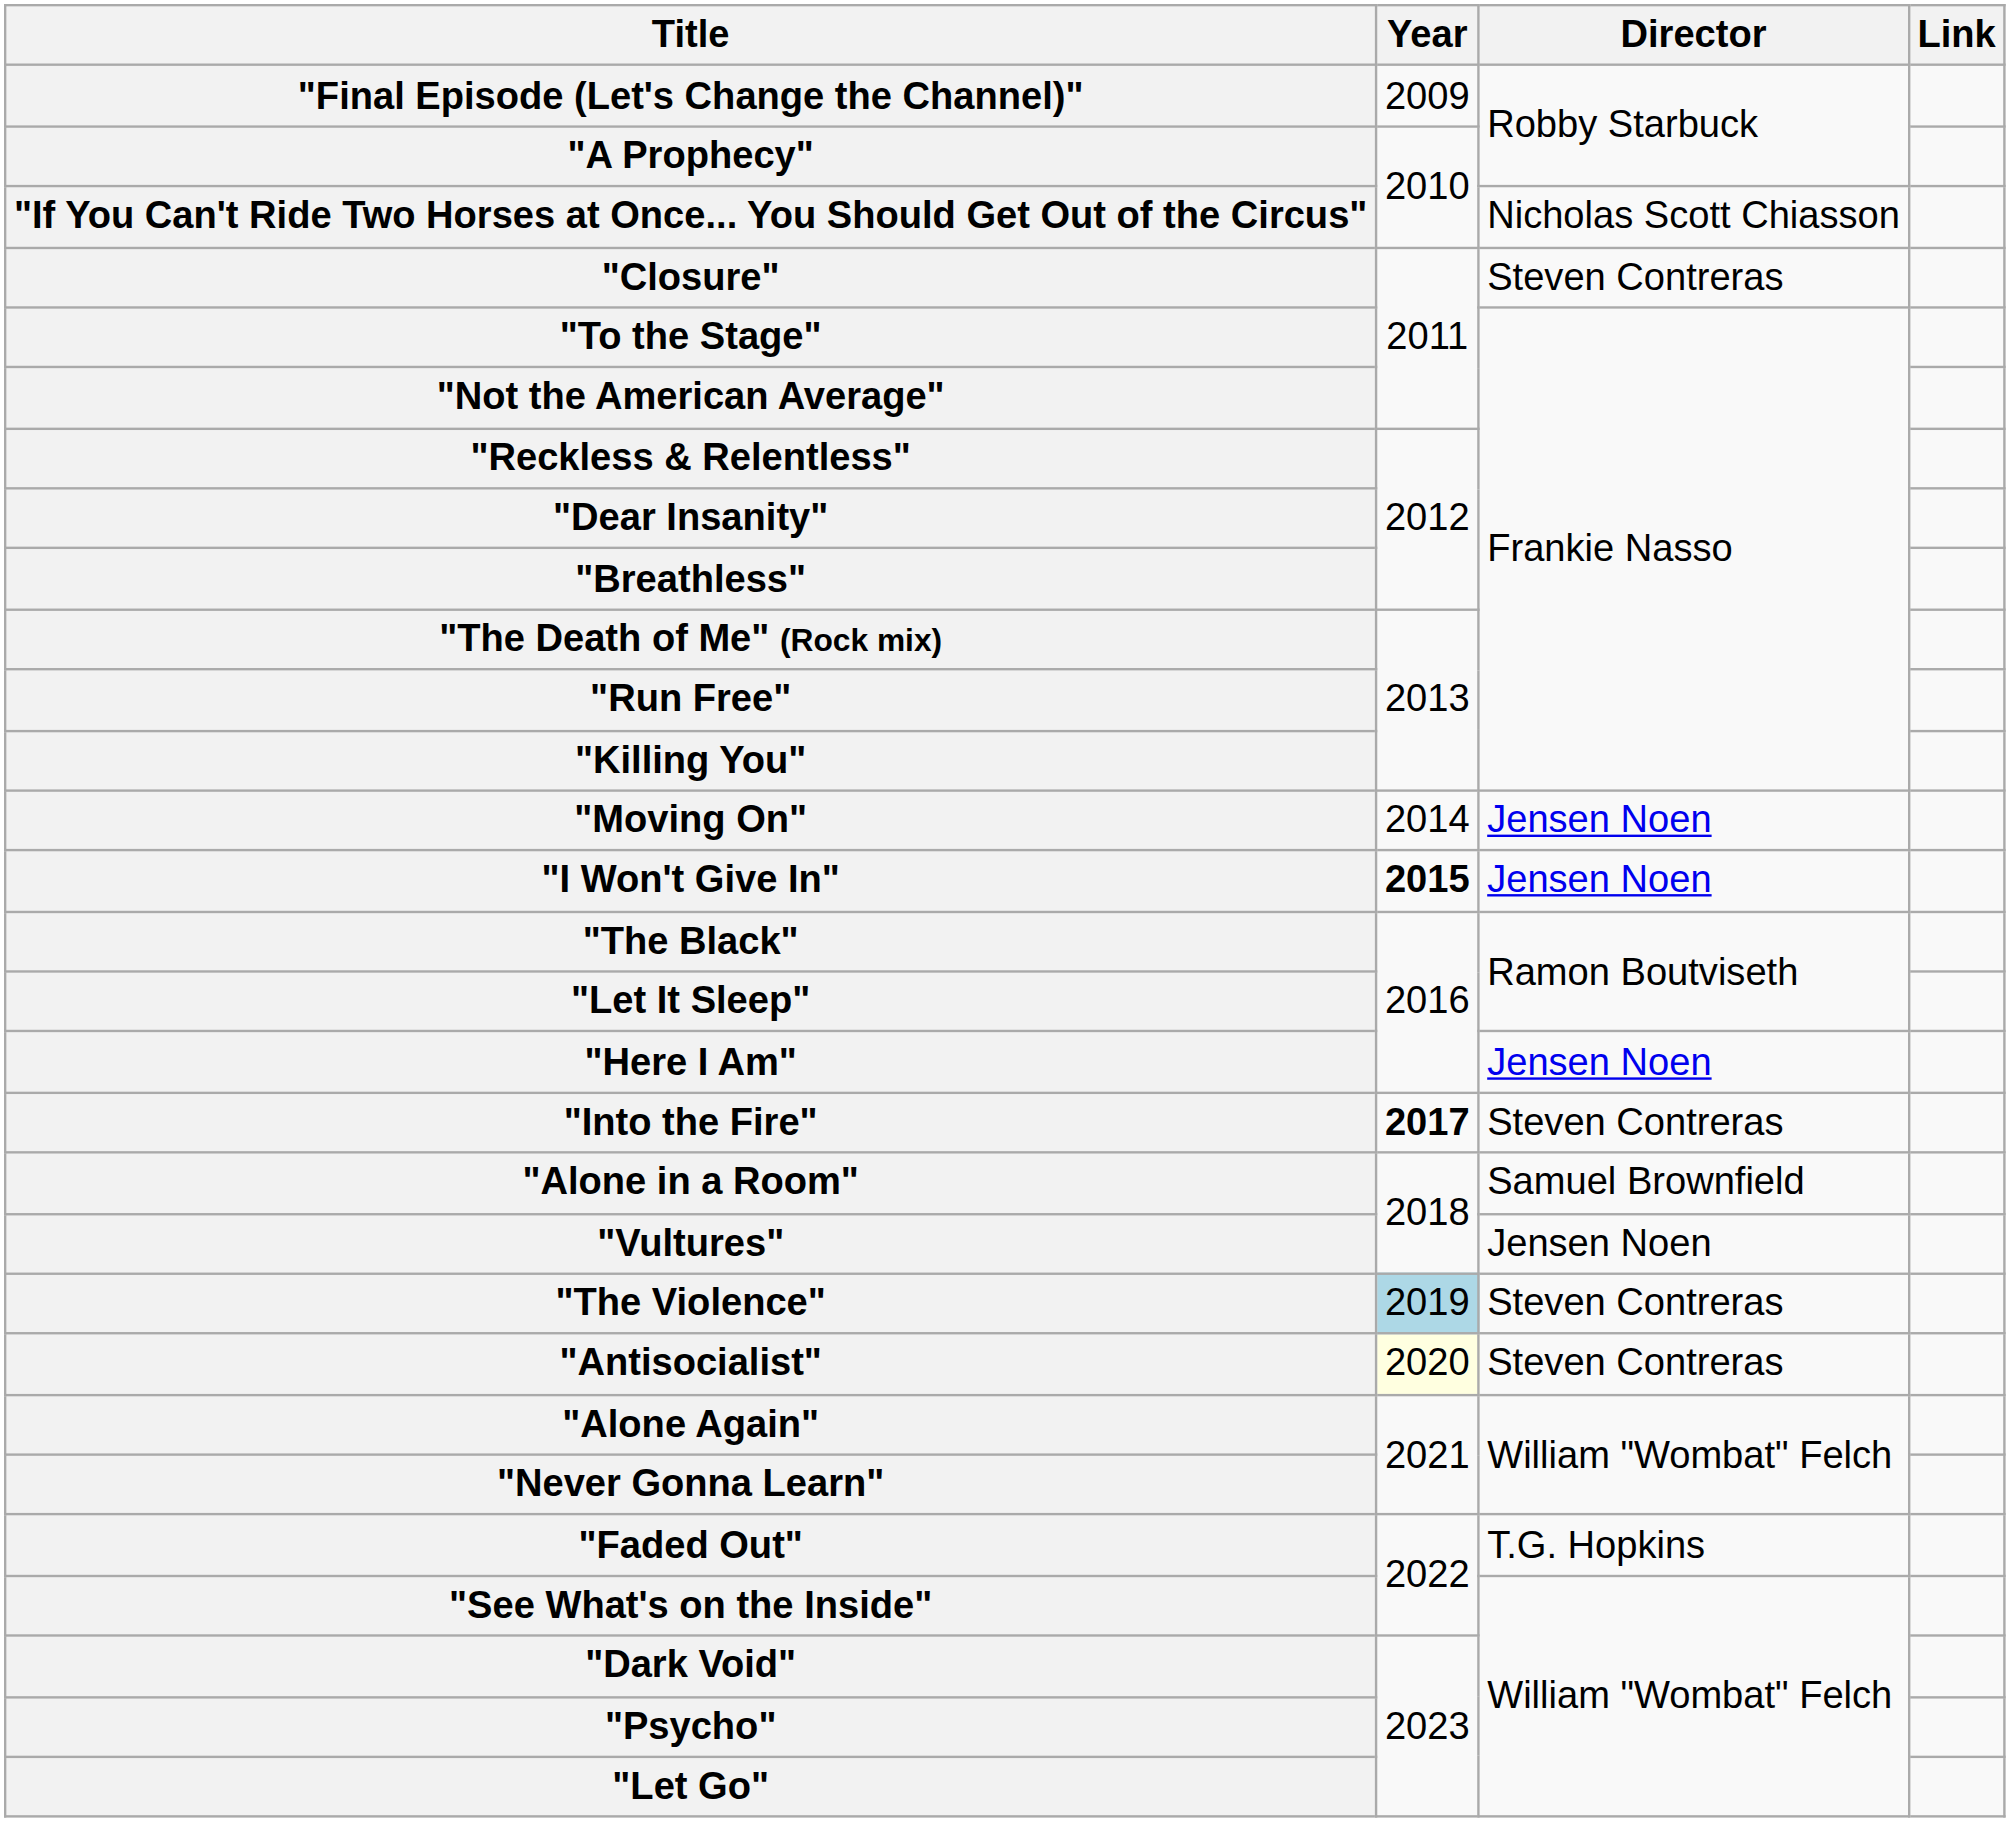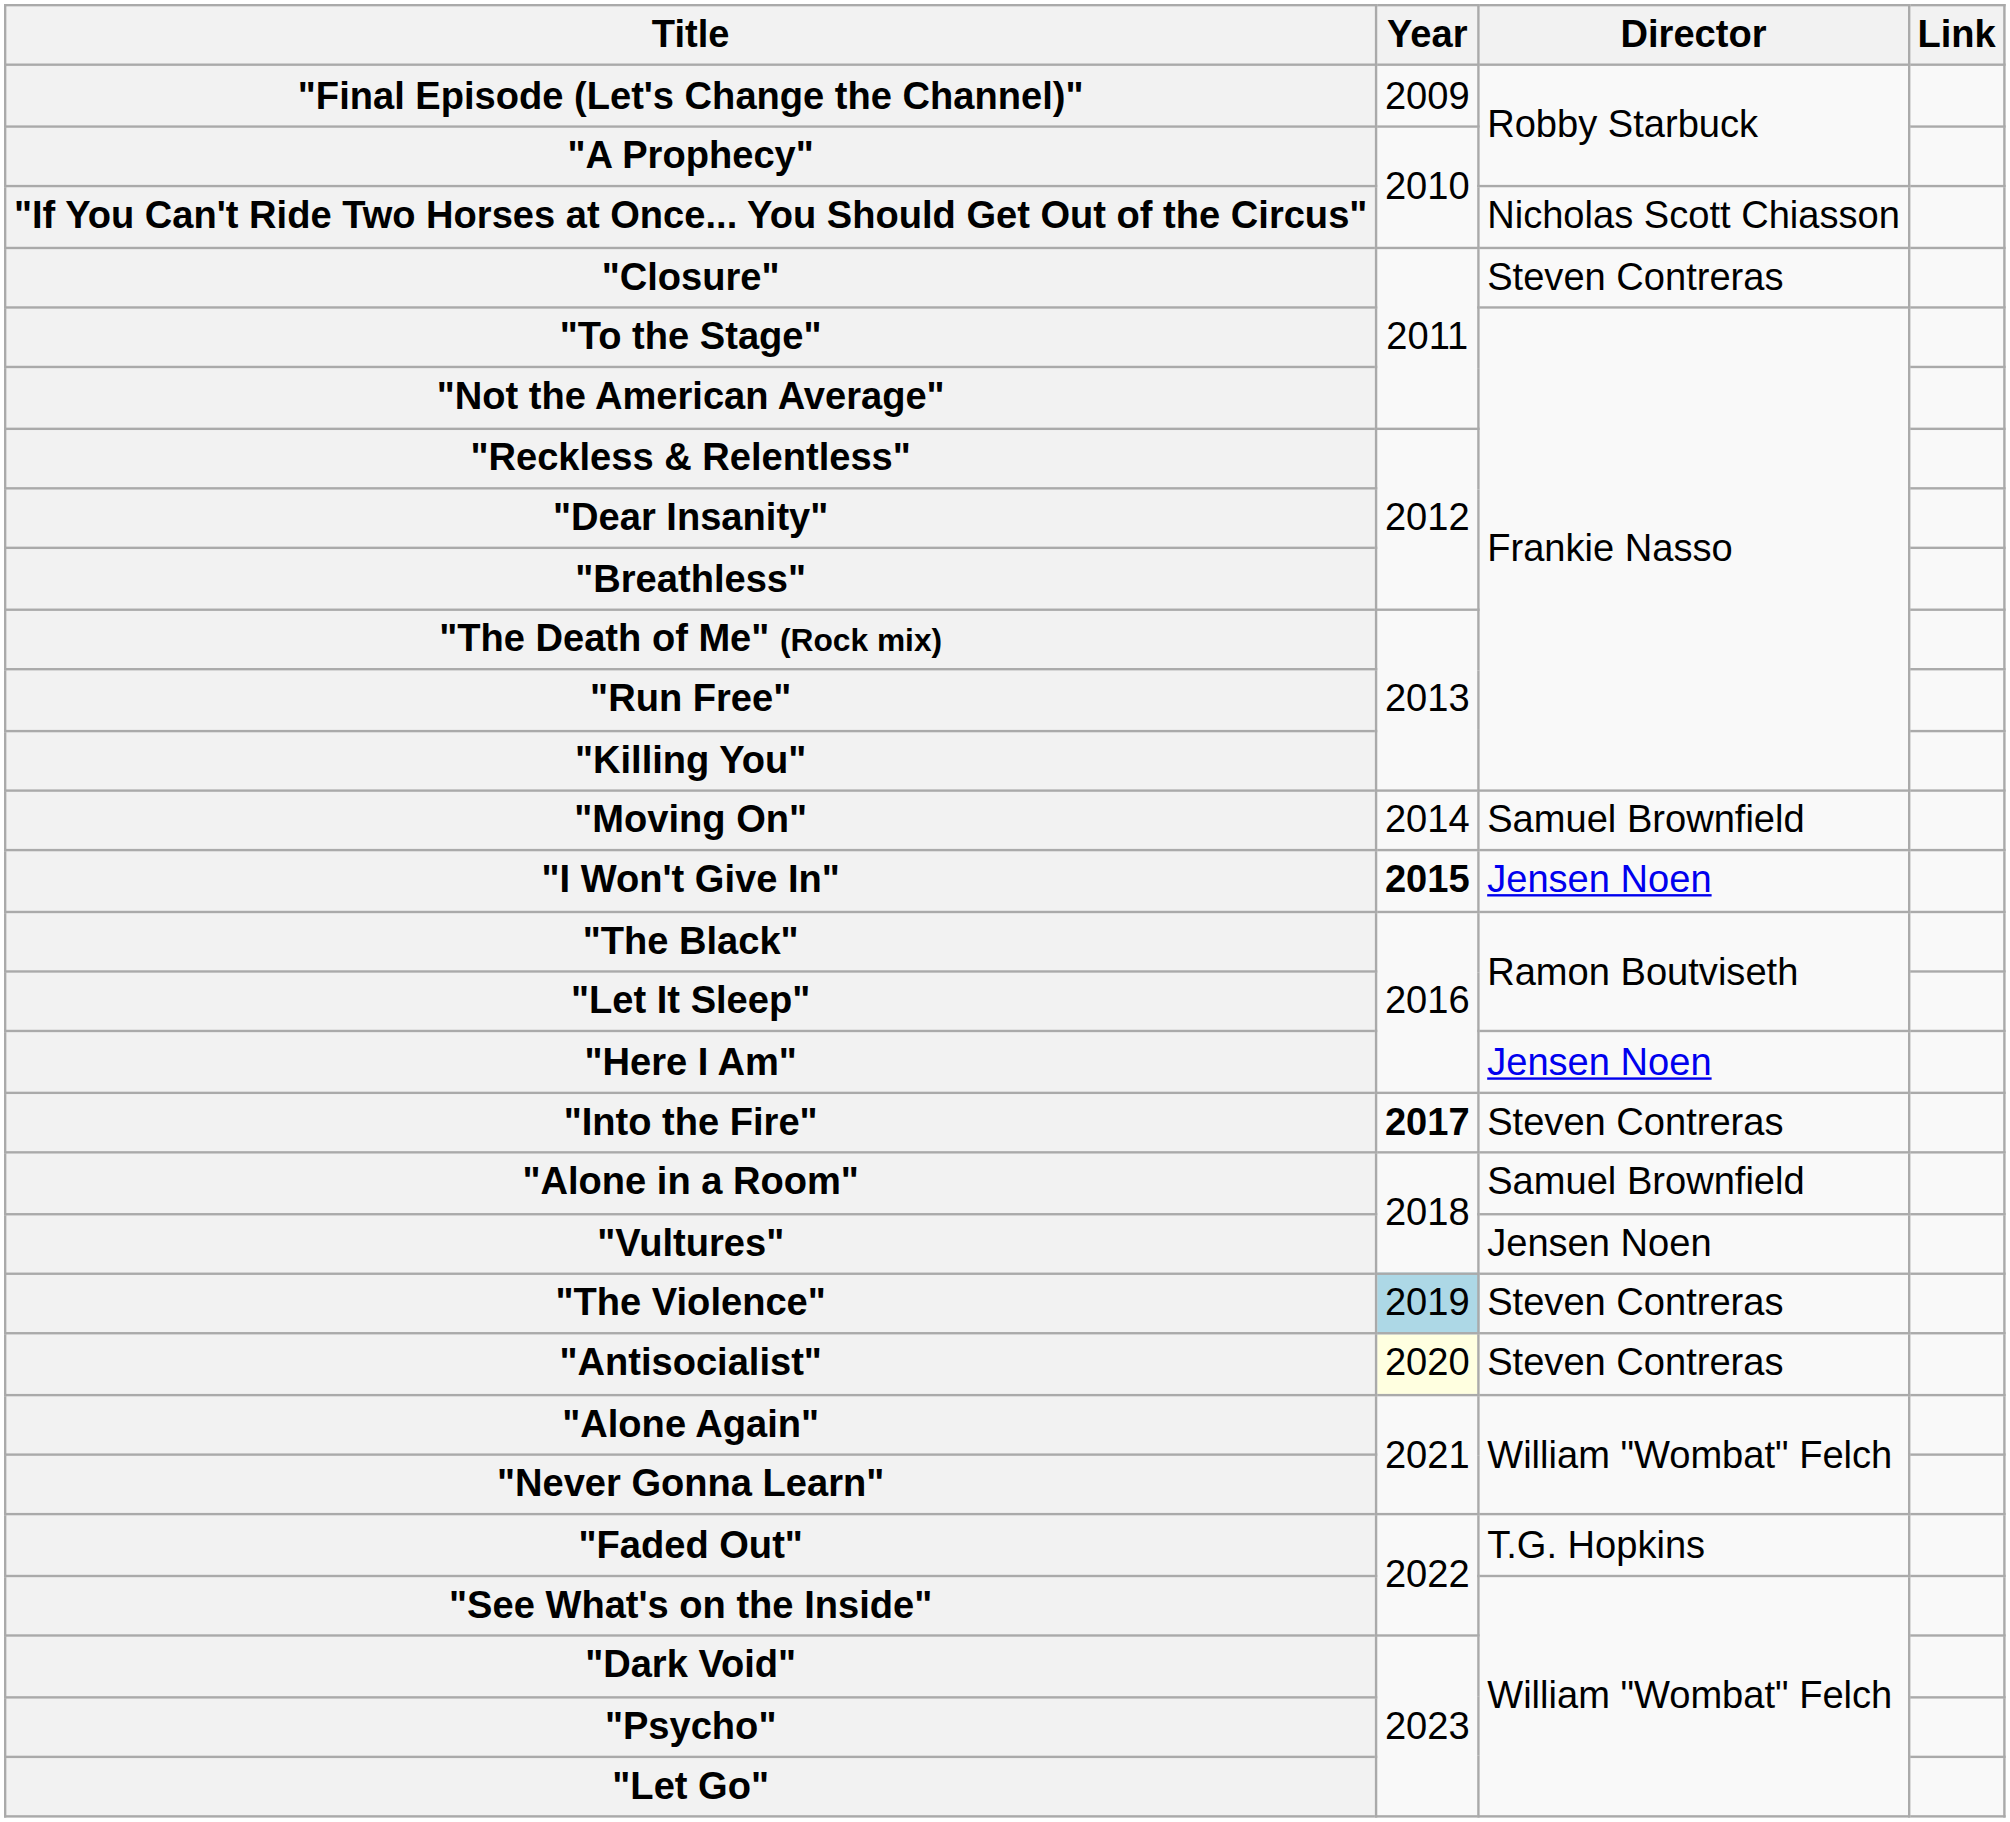"Moving On" | Director: Jensen Noen -> Samuel Brownfield
